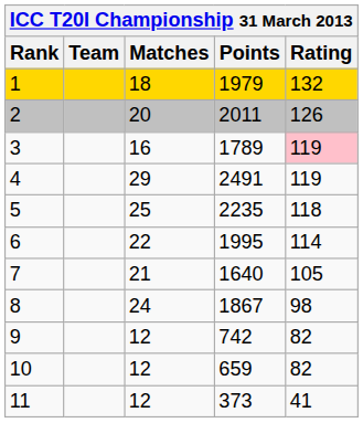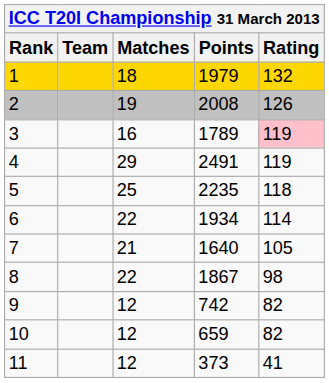2 | Matches: 20 -> 19
2 | Points: 2011 -> 2008
6 | Points: 1995 -> 1934
8 | Matches: 24 -> 22
